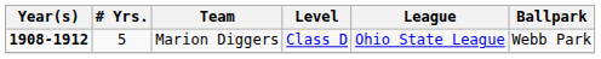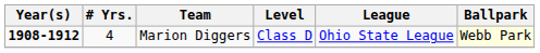Marion Diggers | # Yrs.: 5 -> 4
Marion Diggers | Ballpark: no background -> lightyellow background
